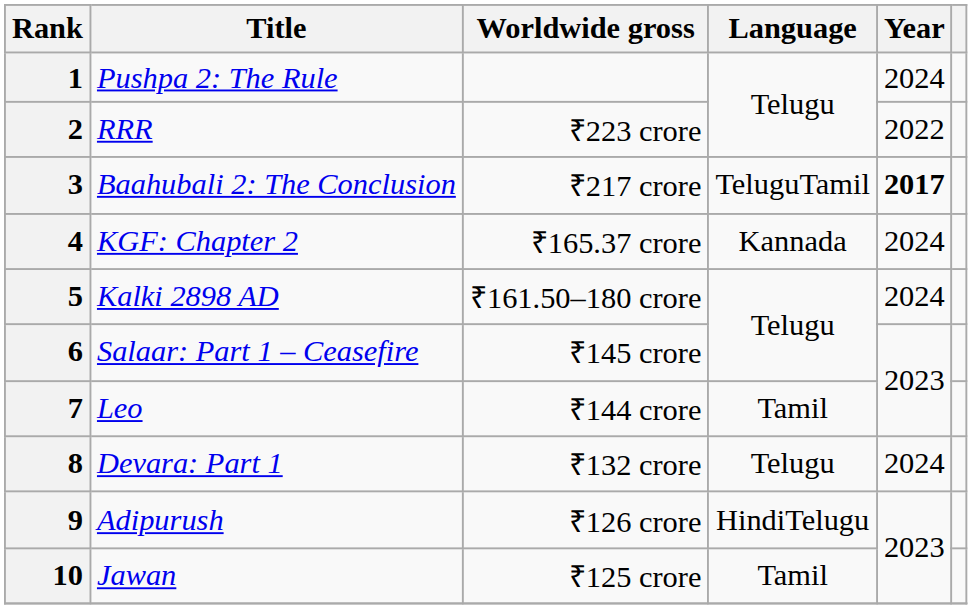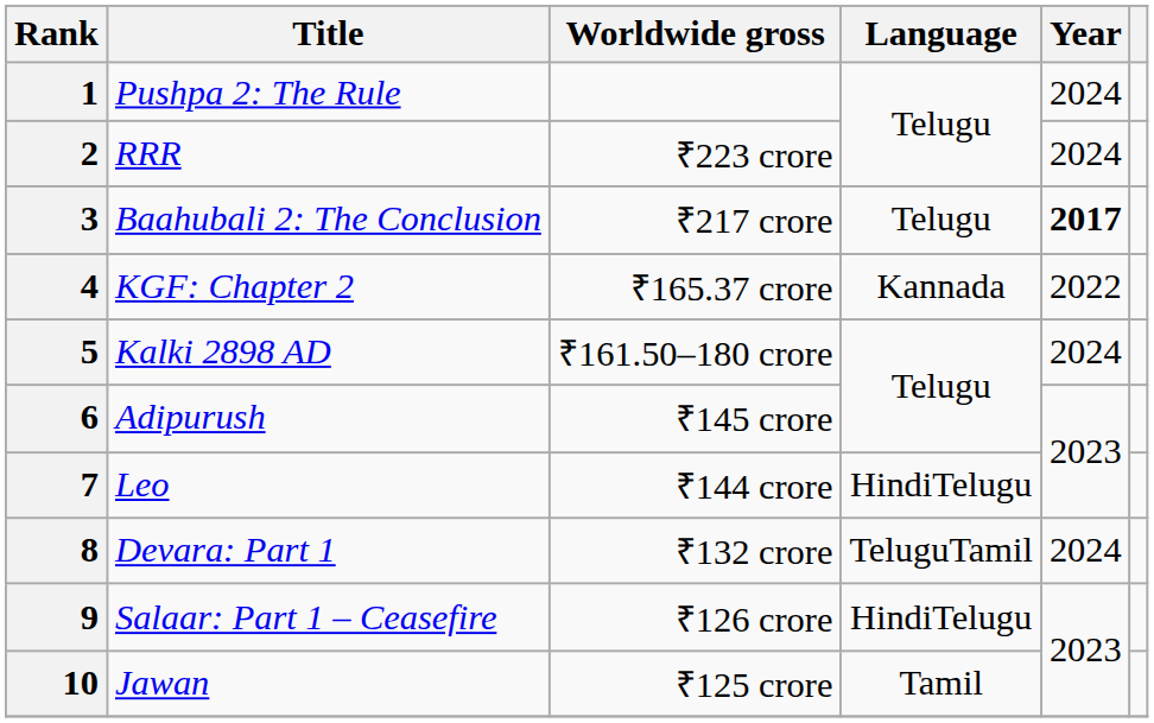2 | Year: 2022 -> 2024
3 | Language: TeluguTamil -> Telugu
4 | Year: 2024 -> 2022
6 | Title: Salaar: Part 1 – Ceasefire -> Adipurush
7 | Language: Tamil -> HindiTelugu
8 | Language: Telugu -> TeluguTamil
9 | Title: Adipurush -> Salaar: Part 1 – Ceasefire
